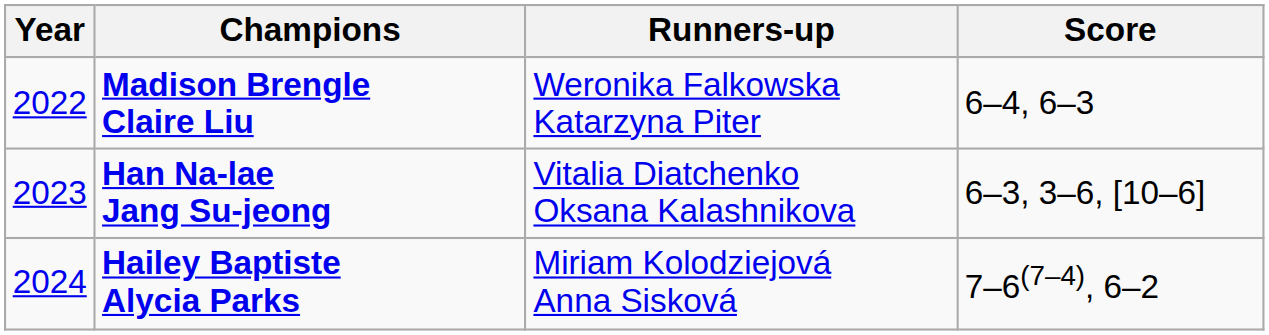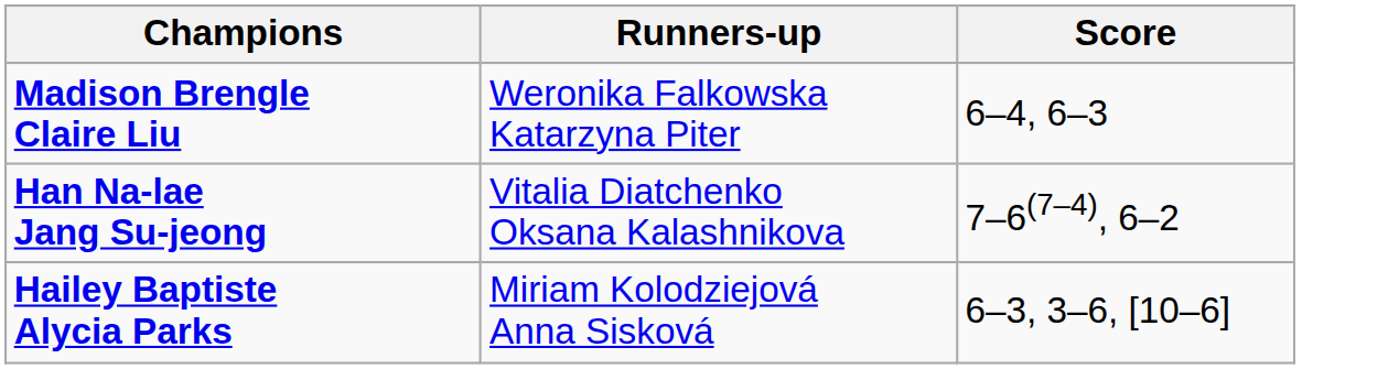- column: Year | 2022 | 2023 | 2024
Han Na-lae Jang Su-jeong | Score: 6–3, 3–6, [10–6] -> 7–6(7–4), 6–2
Hailey Baptiste Alycia Parks | Score: 7–6(7–4), 6–2 -> 6–3, 3–6, [10–6]
